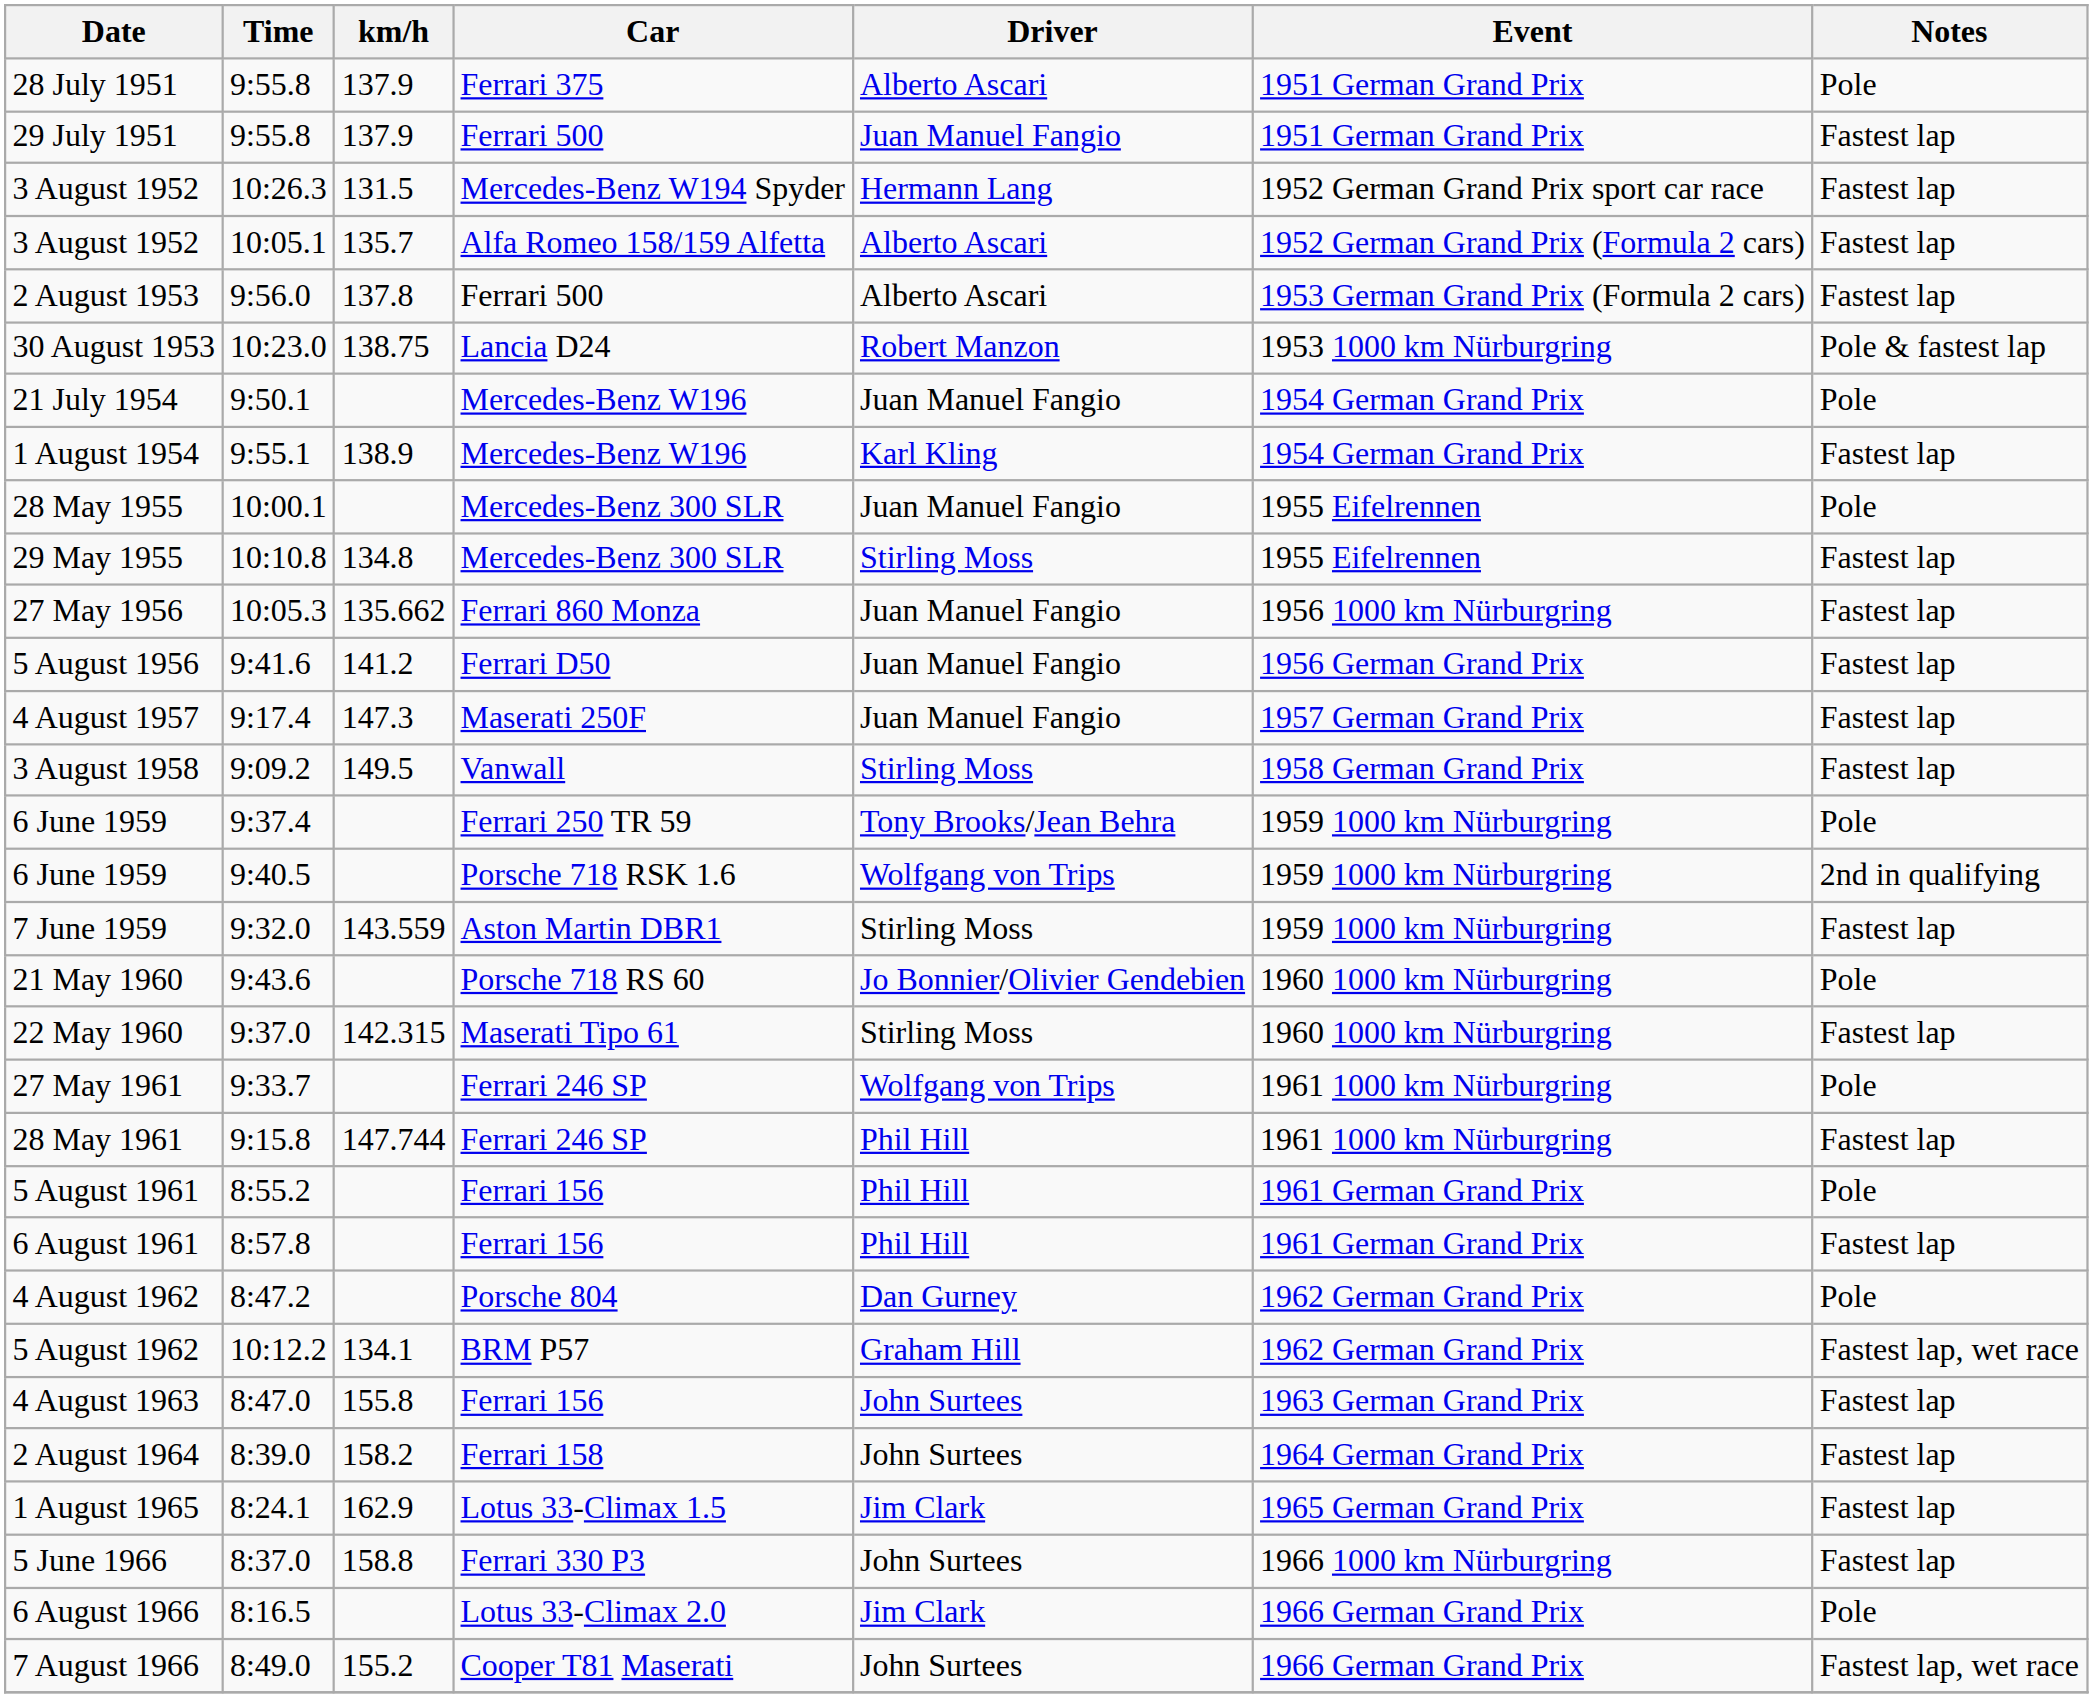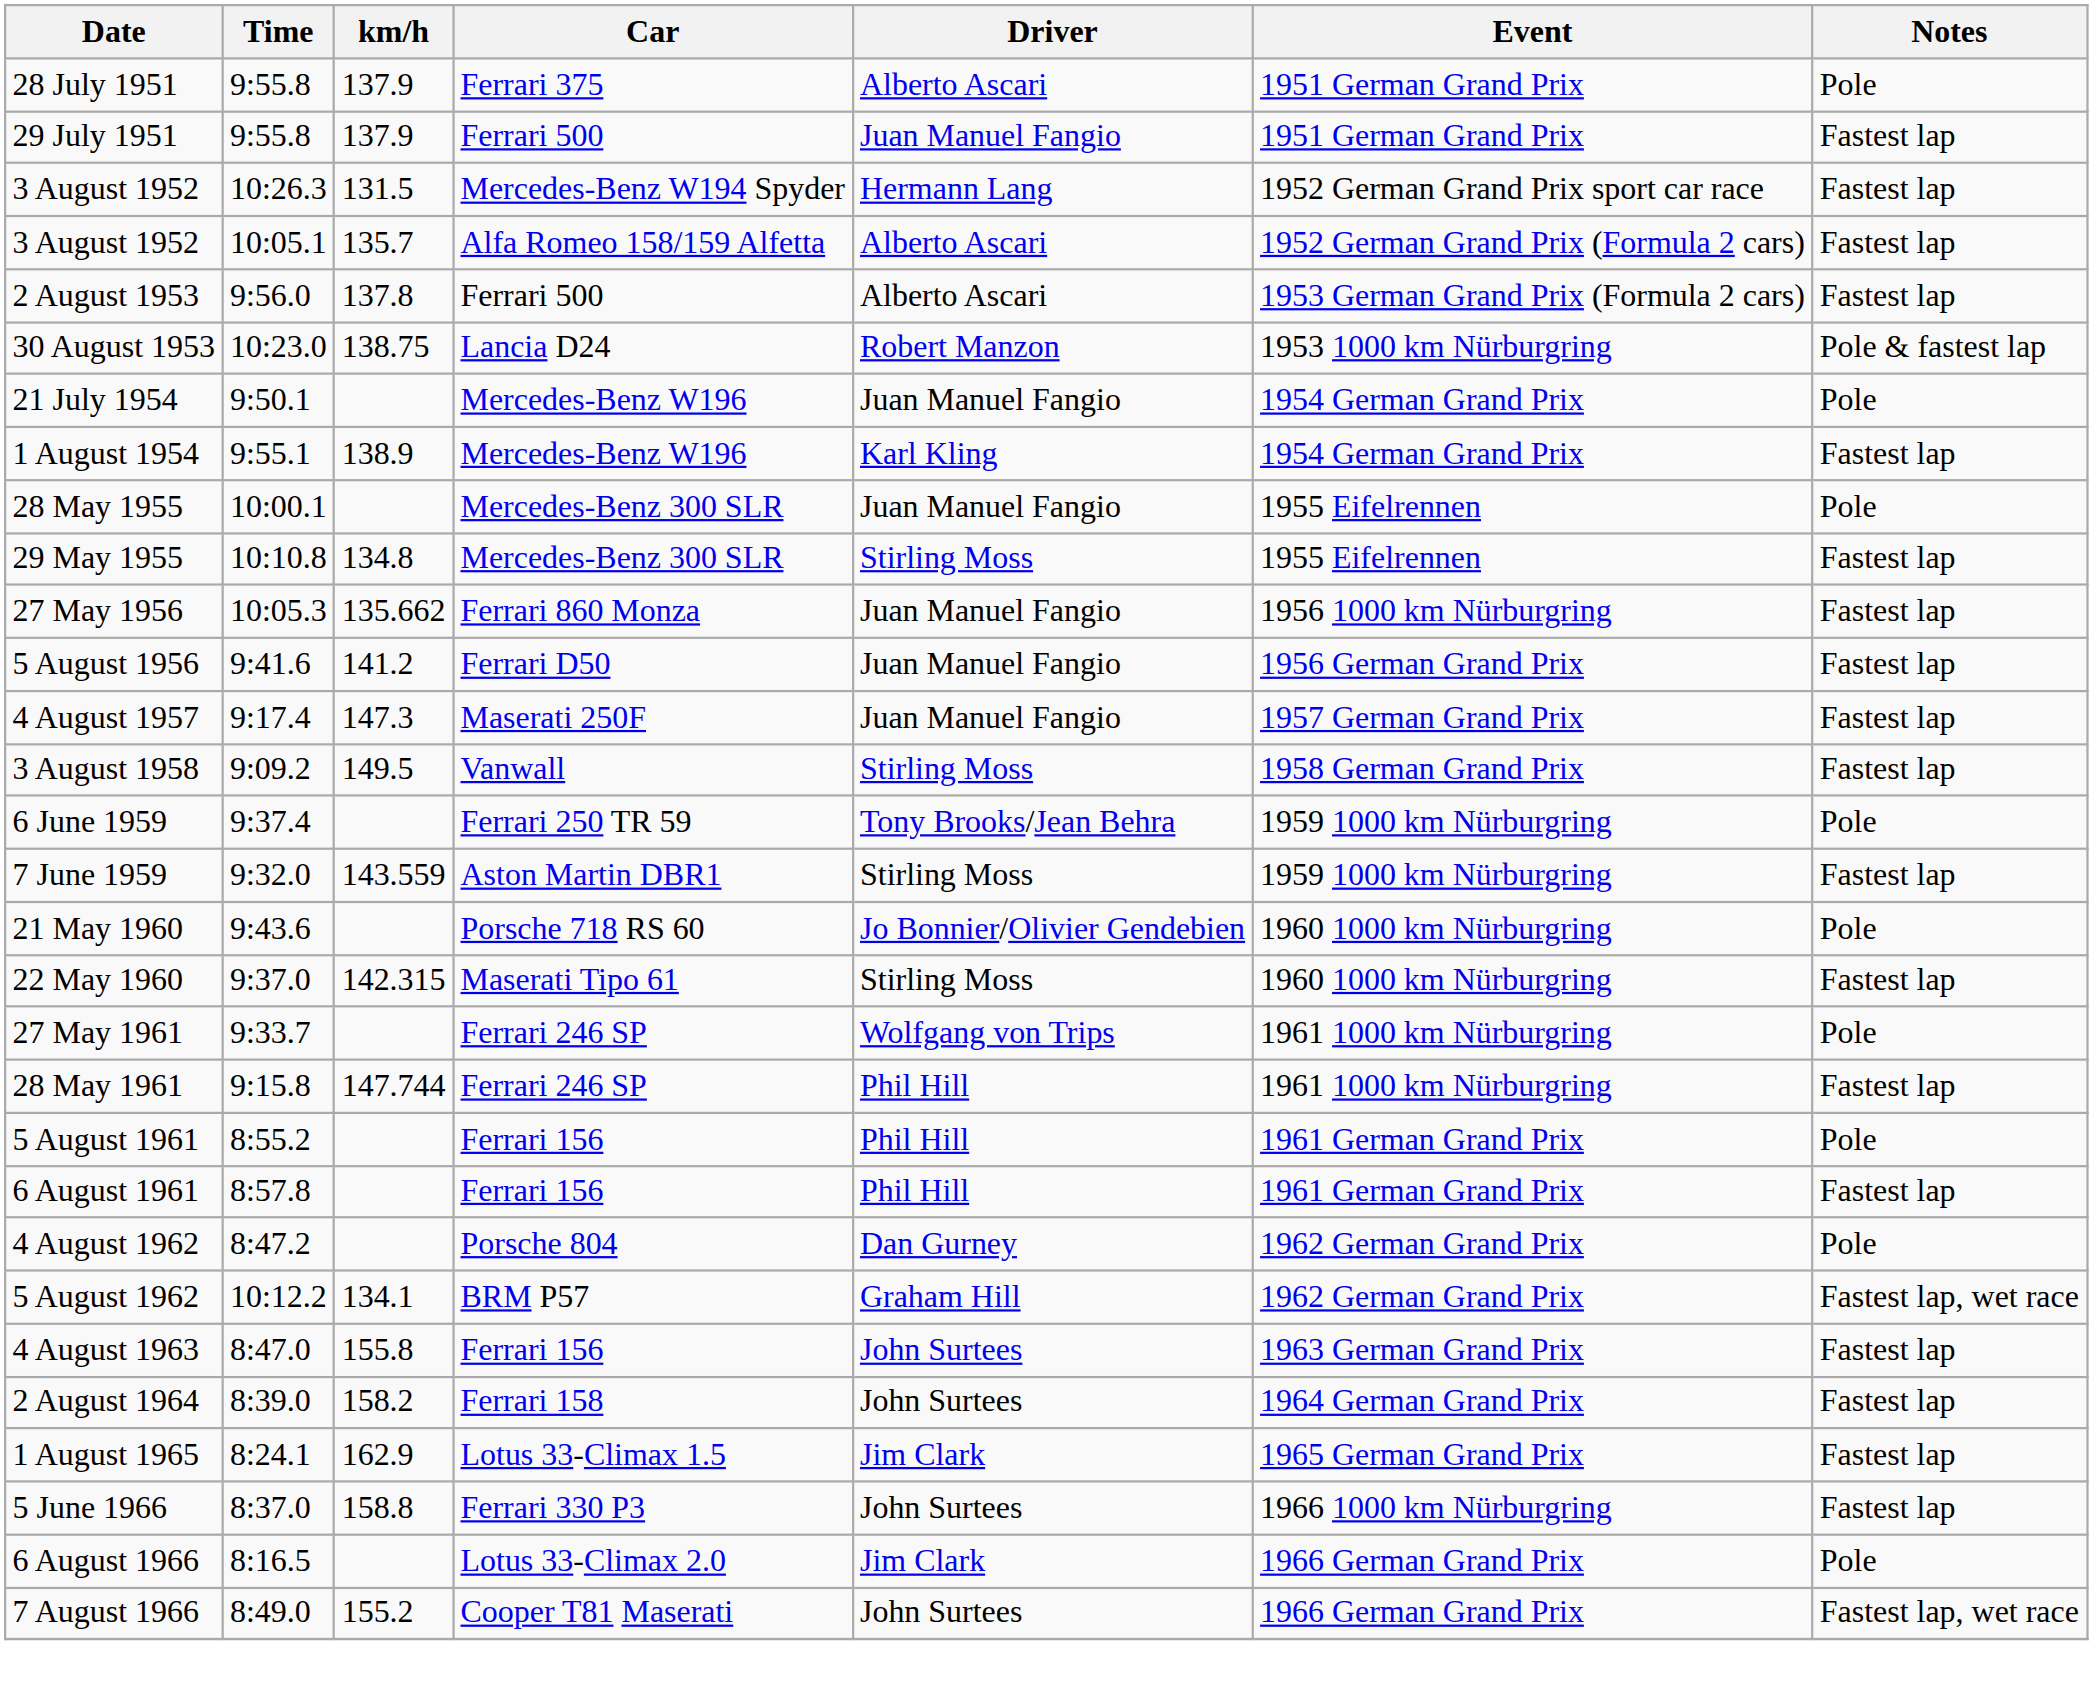- row: 6 June 1959 | 9:40.5 | Porsche 718 RSK 1.6 | Wolfgang von Trips | 1959 1000 km Nürburgring | 2nd in qualifying
